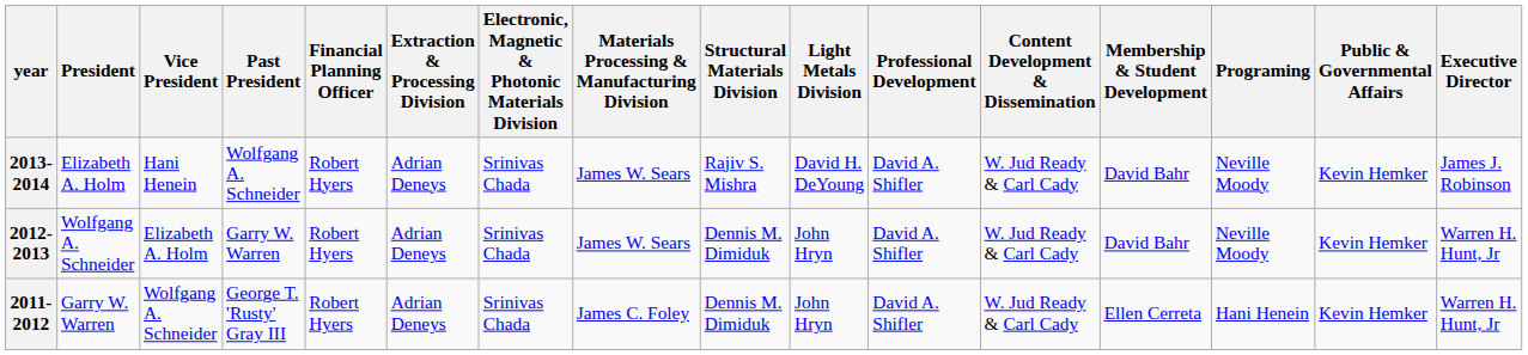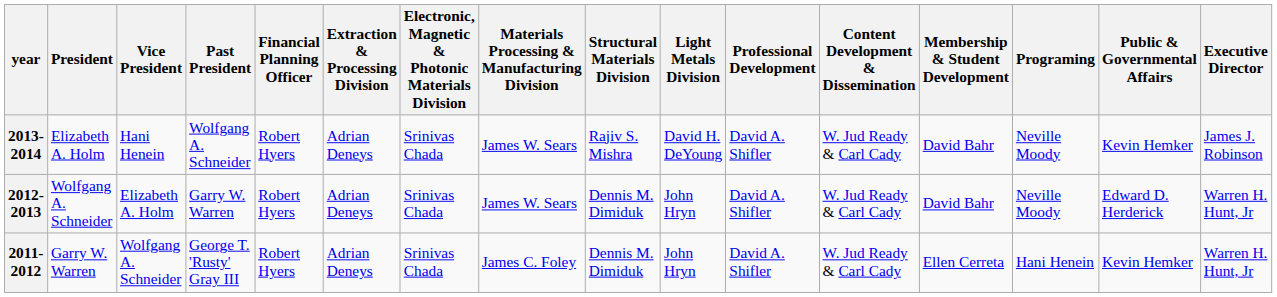2012-2013 | Public & Governmental Affairs: Kevin Hemker -> Edward D. Herderick
